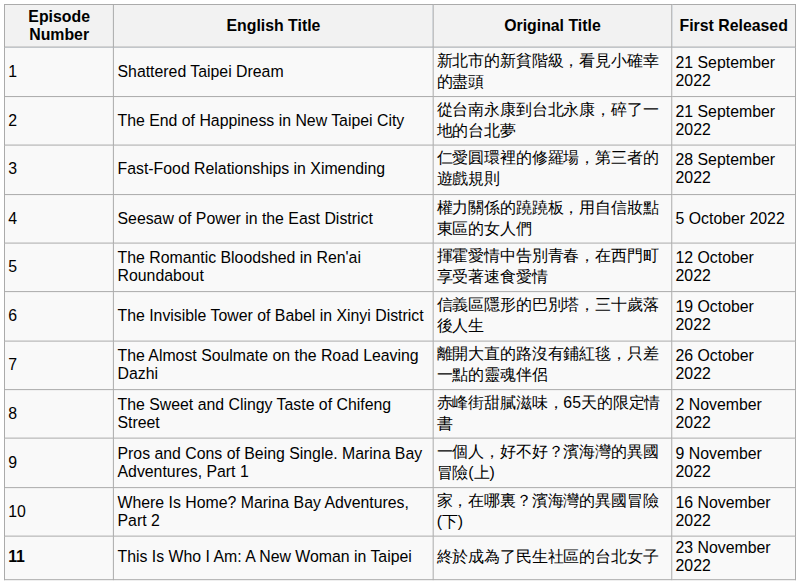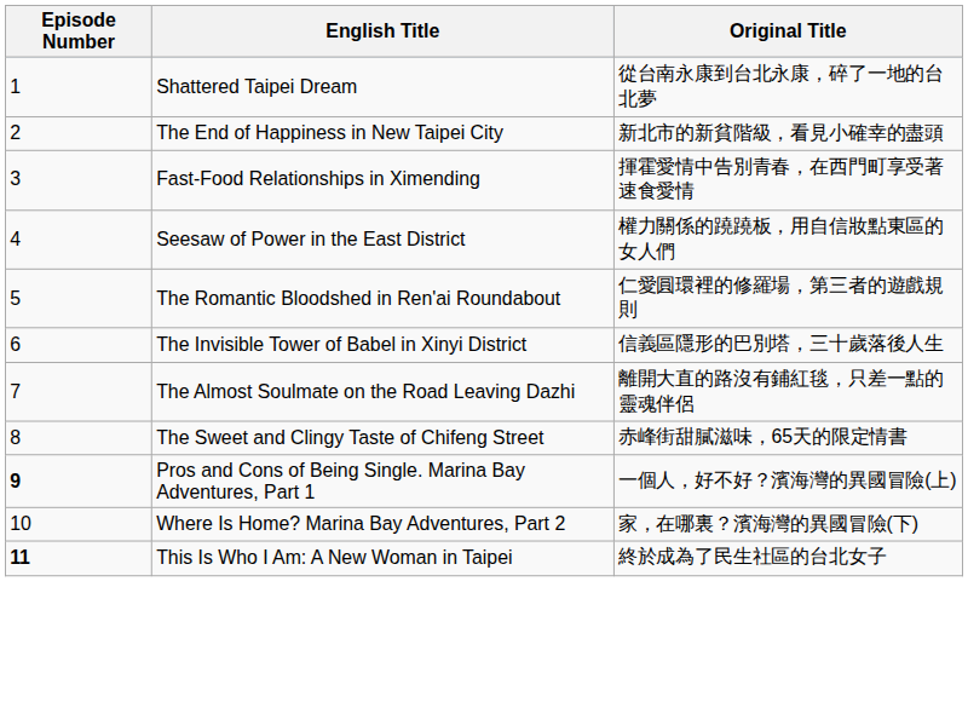- column: First Released | 21 September 2022 | 21 September 2022 | 28 September 2022 | 5 October 2022 | 12 October 2022 | 19 October 2022 | 26 October 2022 | 2 November 2022 | 9 November 2022 | 16 November 2022 | 23 November 2022
Shattered Taipei Dream | Original Title: 新北市的新貧階級，看見小確幸的盡頭 -> 從台南永康到台北永康，碎了一地的台北夢
The End of Happiness in New Taipei City | Original Title: 從台南永康到台北永康，碎了一地的台北夢 -> 新北市的新貧階級，看見小確幸的盡頭
Fast-Food Relationships in Ximending | Original Title: 仁愛圓環裡的修羅場，第三者的遊戲規則 -> 揮霍愛情中告別青春，在西門町享受著速食愛情
The Romantic Bloodshed in Ren'ai Roundabout | Original Title: 揮霍愛情中告別青春，在西門町享受著速食愛情 -> 仁愛圓環裡的修羅場，第三者的遊戲規則
Pros and Cons of Being Single. Marina Bay Adventures, Part 1 | Episode Number: normal -> bold
